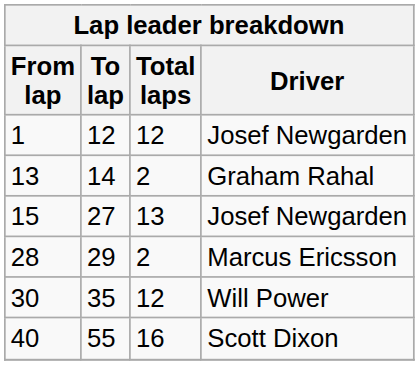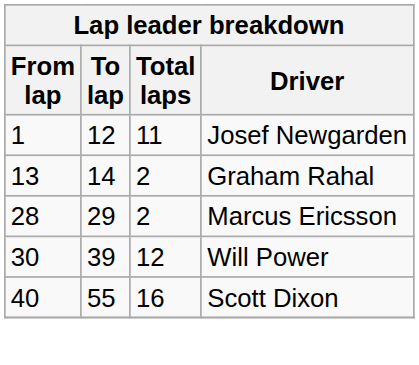1 | Total laps: 12 -> 11
- row: 15 | 27 | 13 | Josef Newgarden
30 | To lap: 35 -> 39
